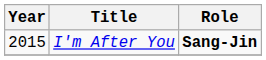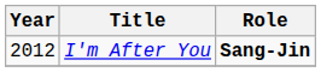I'm After You | Year: 2015 -> 2012
